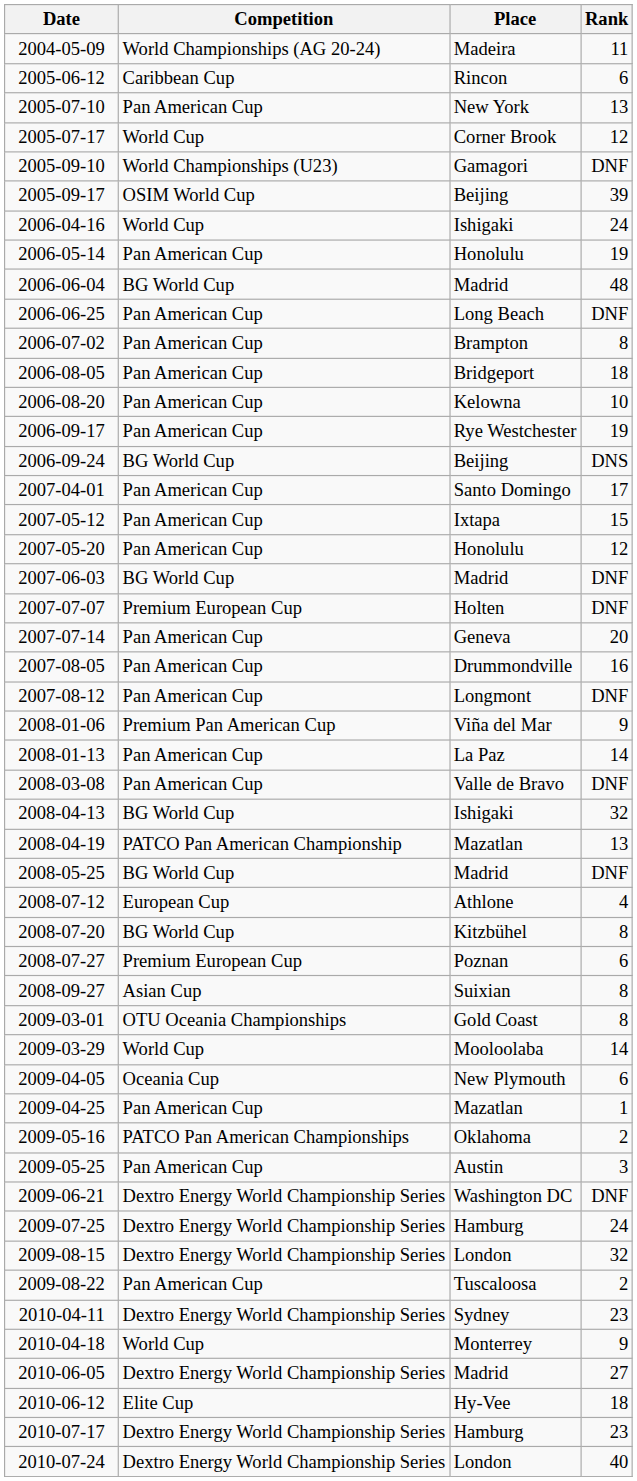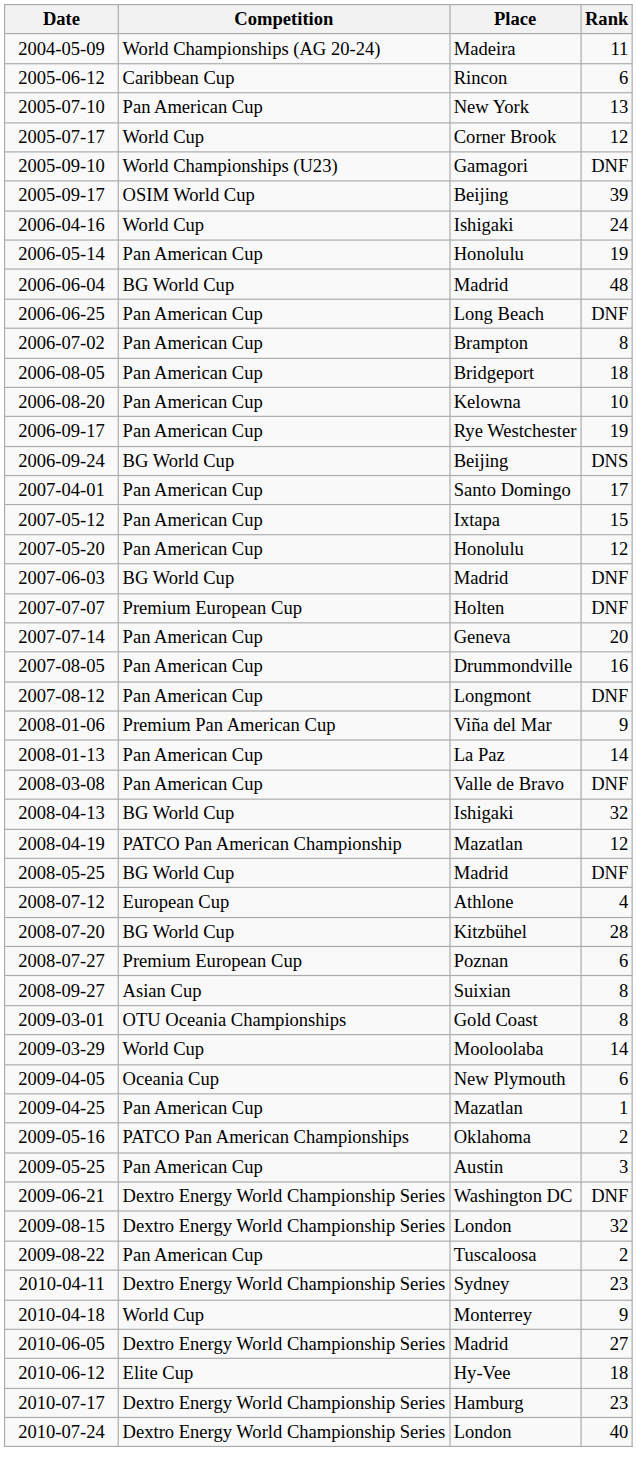2008-04-19 | Rank: 13 -> 12
2008-07-20 | Rank: 8 -> 28
- row: 2009-07-25 | Dextro Energy World Championship Series | Hamburg | 24
